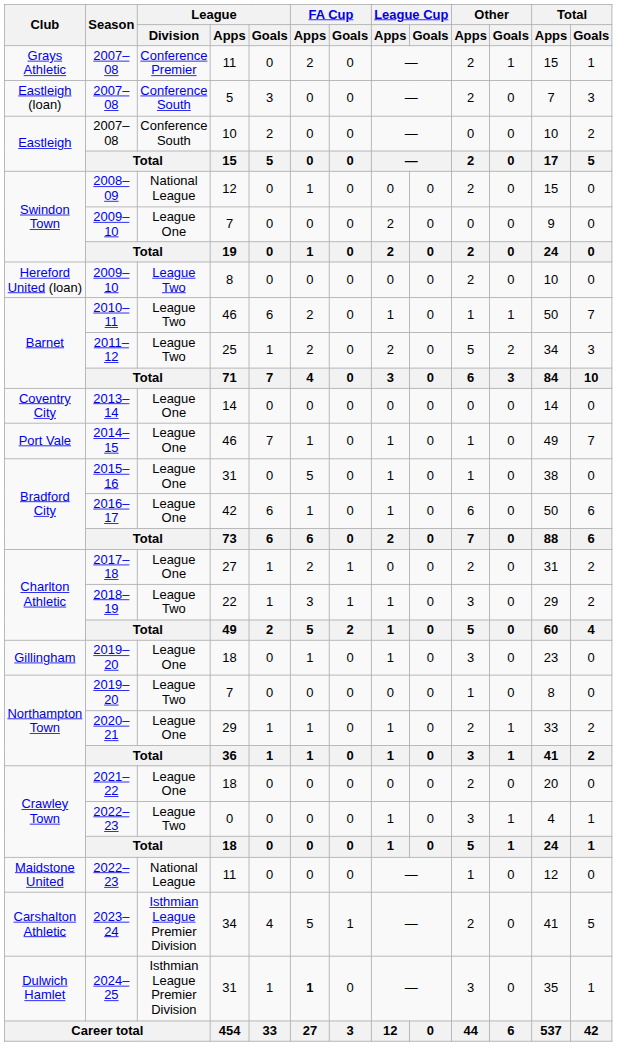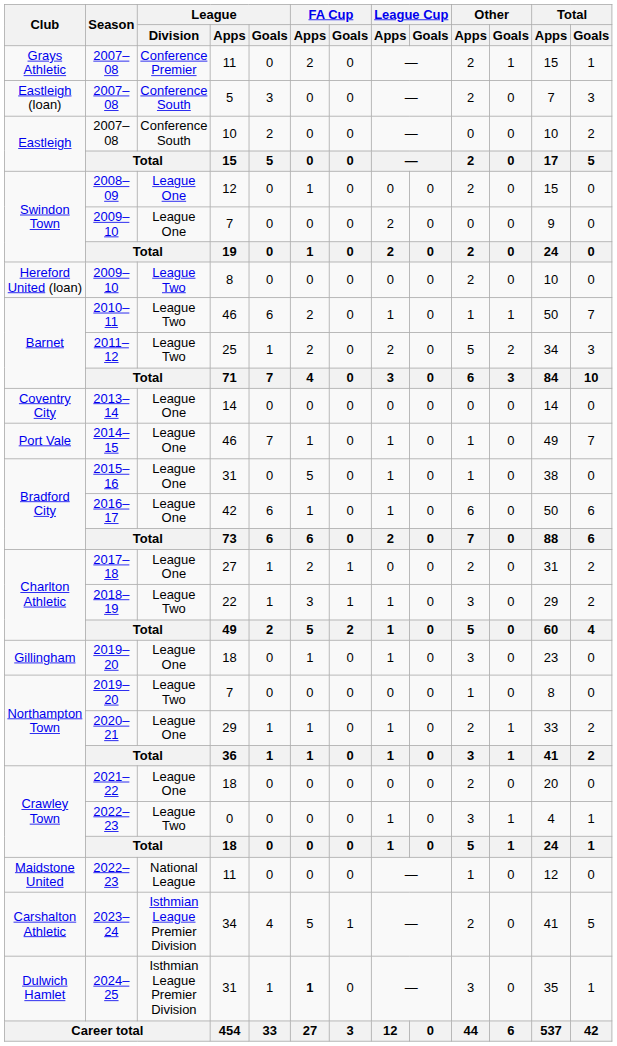2008–09 | League / Division: National League -> League One
